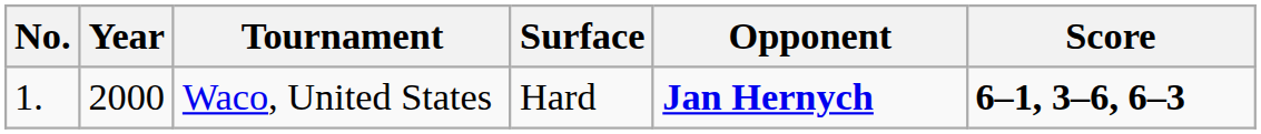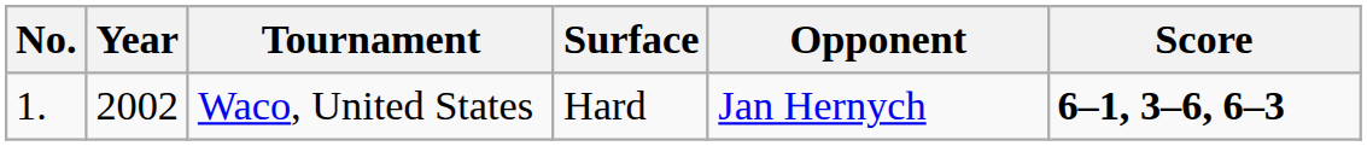Waco, United States | Year: 2000 -> 2002
Waco, United States | Opponent: bold -> normal
